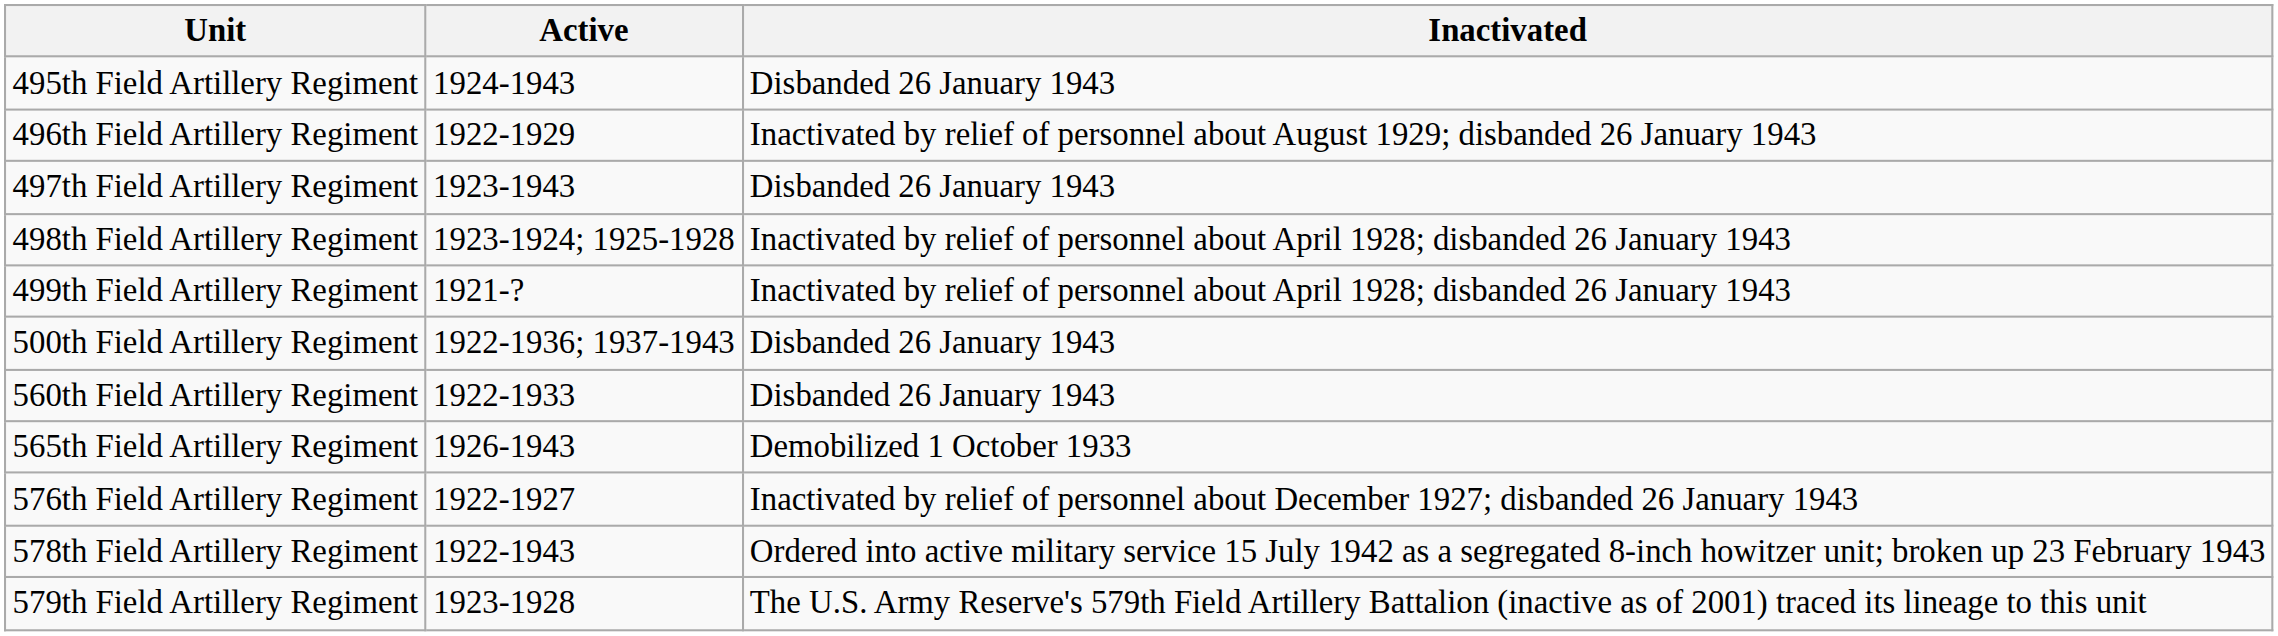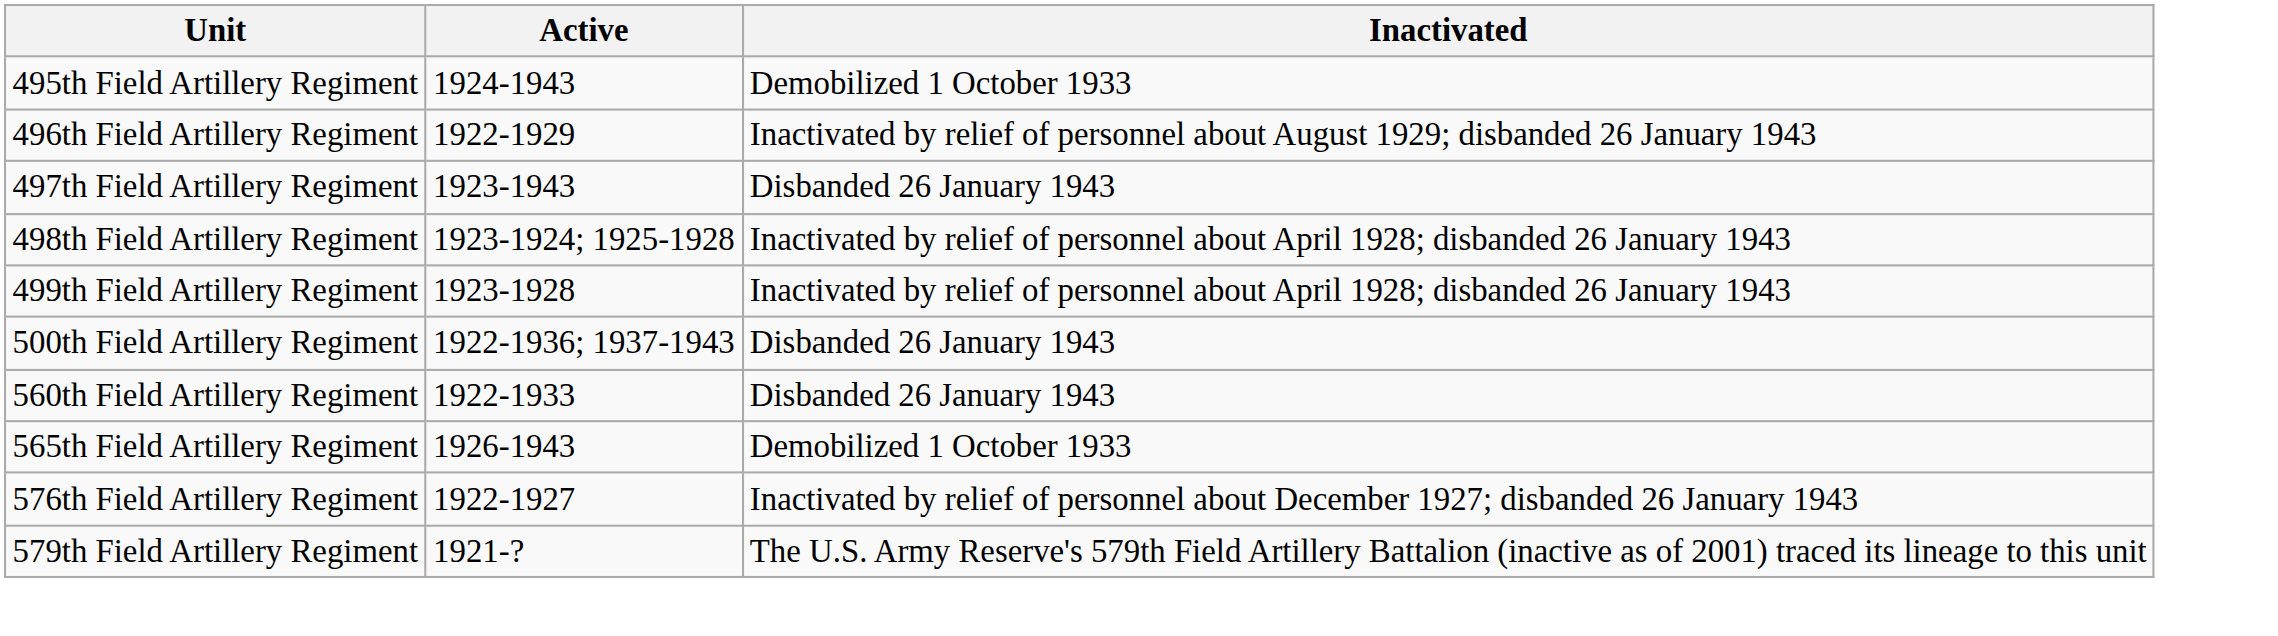495th Field Artillery Regiment | Inactivated: Disbanded 26 January 1943 -> Demobilized 1 October 1933
499th Field Artillery Regiment | Active: 1921-? -> 1923-1928
- row: 578th Field Artillery Regiment | 1922-1943 | Ordered into active military service 15 July 1942 as a segregated 8-inch howitzer unit; broken up 23 February 1943
579th Field Artillery Regiment | Active: 1923-1928 -> 1921-?
